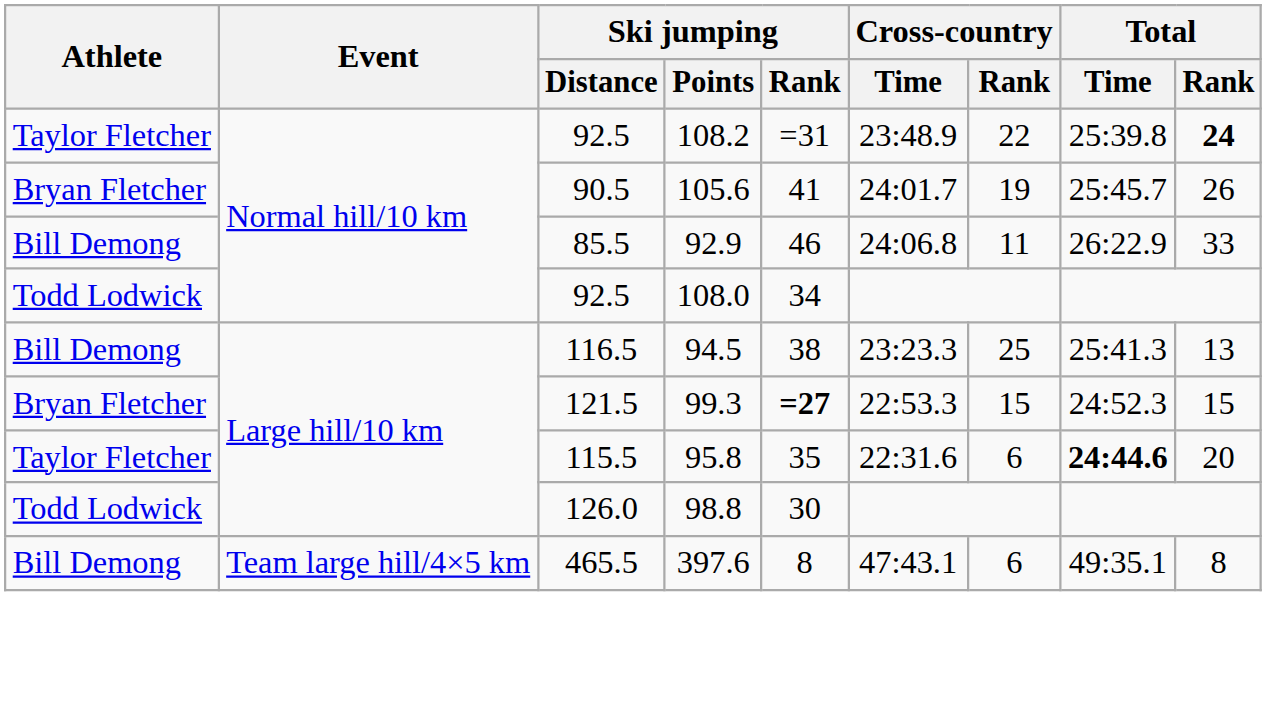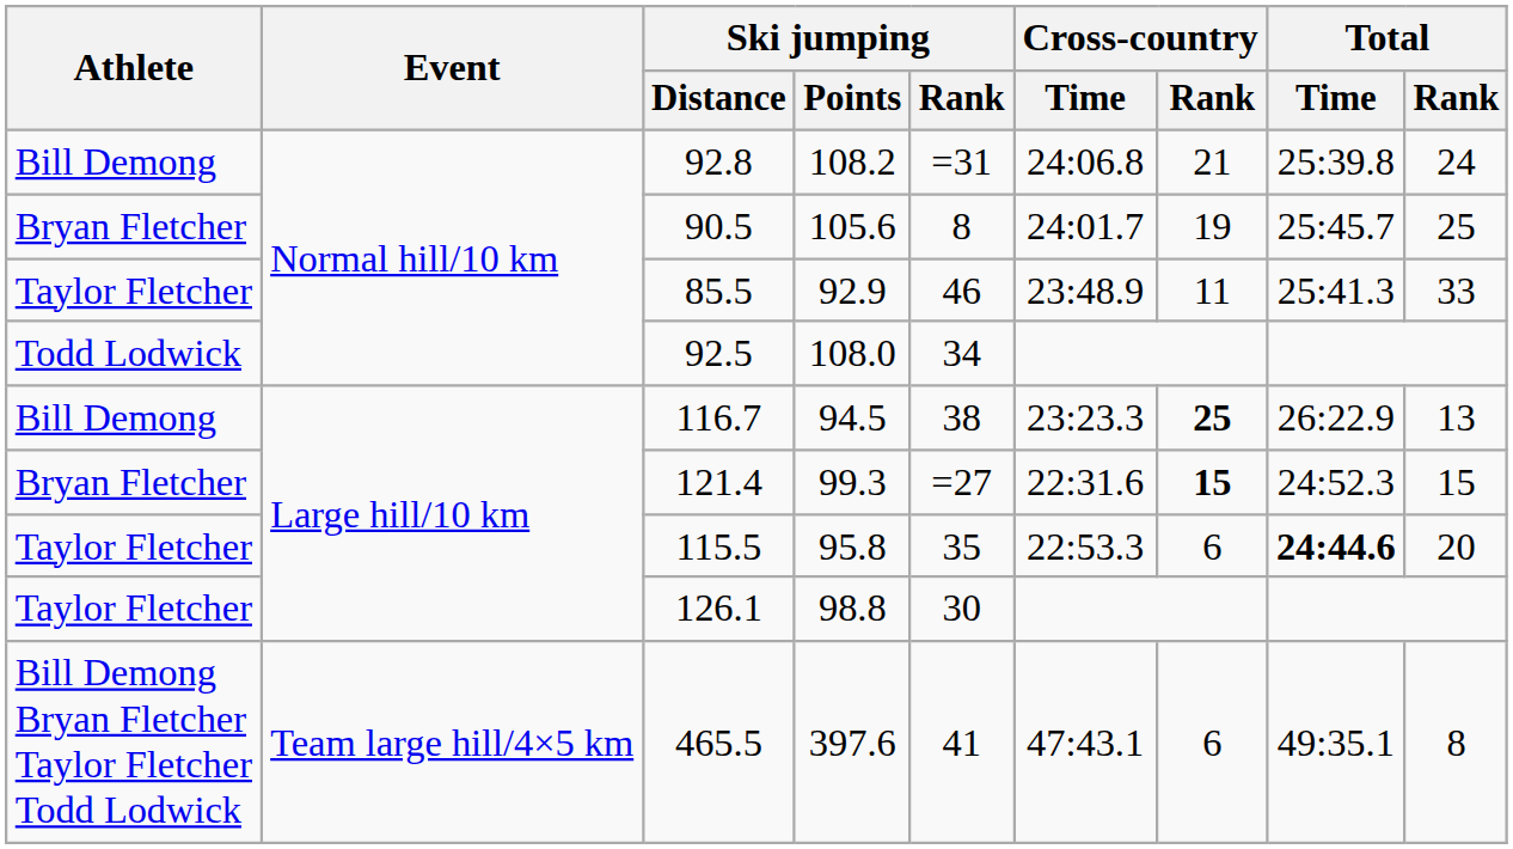108.2 | Athlete: Taylor Fletcher -> Bill Demong
108.2 | Ski jumping / Distance: 92.5 -> 92.8
108.2 | Cross-country / Time: 23:48.9 -> 24:06.8
108.2 | Cross-country / Rank: 22 -> 21
108.2 | Total / Rank: bold -> normal
105.6 | Ski jumping / Rank: 41 -> 8
105.6 | Total / Rank: 26 -> 25
92.9 | Athlete: Bill Demong -> Taylor Fletcher
92.9 | Cross-country / Time: 24:06.8 -> 23:48.9
92.9 | Total / Time: 26:22.9 -> 25:41.3
94.5 | Ski jumping / Distance: 116.5 -> 116.7
94.5 | Cross-country / Rank: normal -> bold
94.5 | Total / Time: 25:41.3 -> 26:22.9
99.3 | Ski jumping / Distance: 121.5 -> 121.4
99.3 | Ski jumping / Rank: bold -> normal
99.3 | Cross-country / Time: 22:53.3 -> 22:31.6
99.3 | Cross-country / Rank: normal -> bold
95.8 | Cross-country / Time: 22:31.6 -> 22:53.3
98.8 | Athlete: Todd Lodwick -> Taylor Fletcher
98.8 | Ski jumping / Distance: 126.0 -> 126.1
397.6 | Athlete: Bill Demong -> Bill Demong Bryan Fletcher Taylor Fletcher Todd Lodwick
397.6 | Ski jumping / Rank: 8 -> 41
